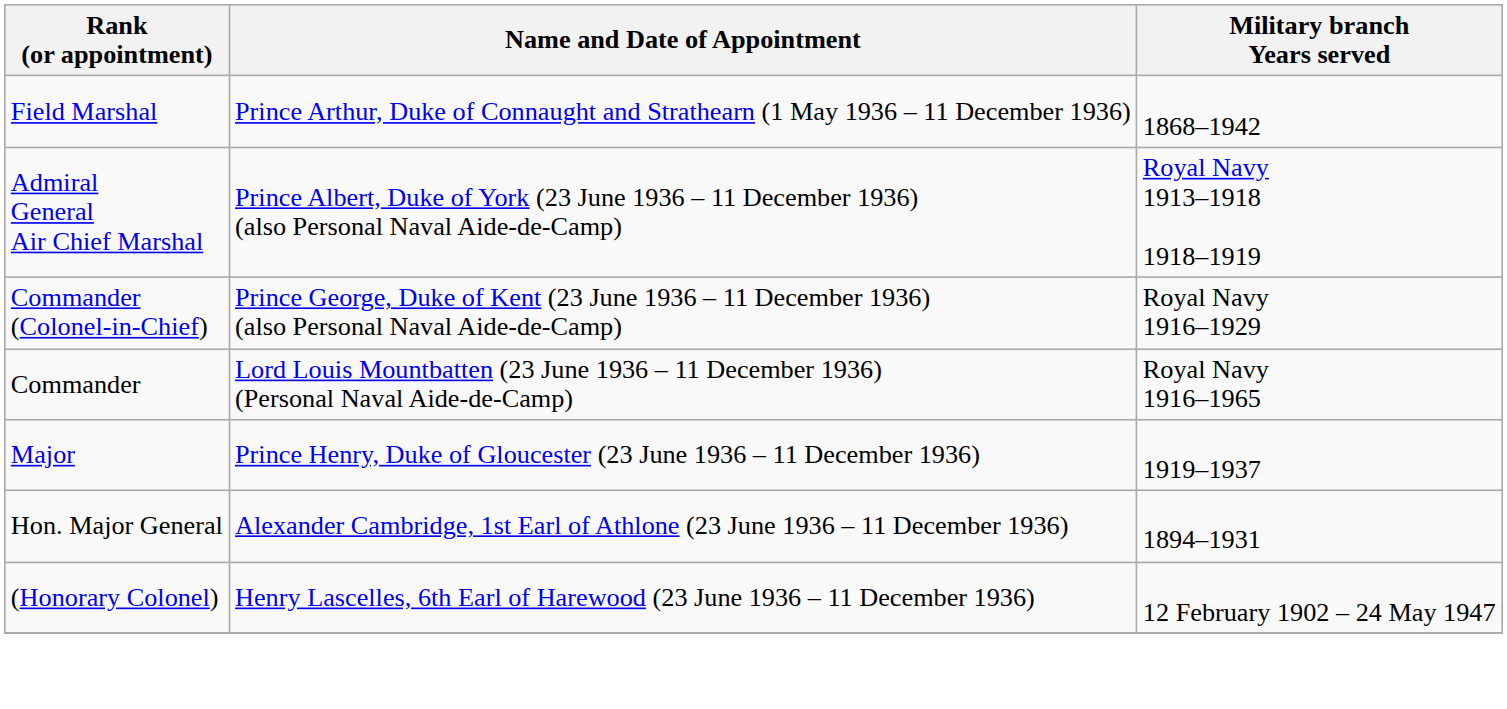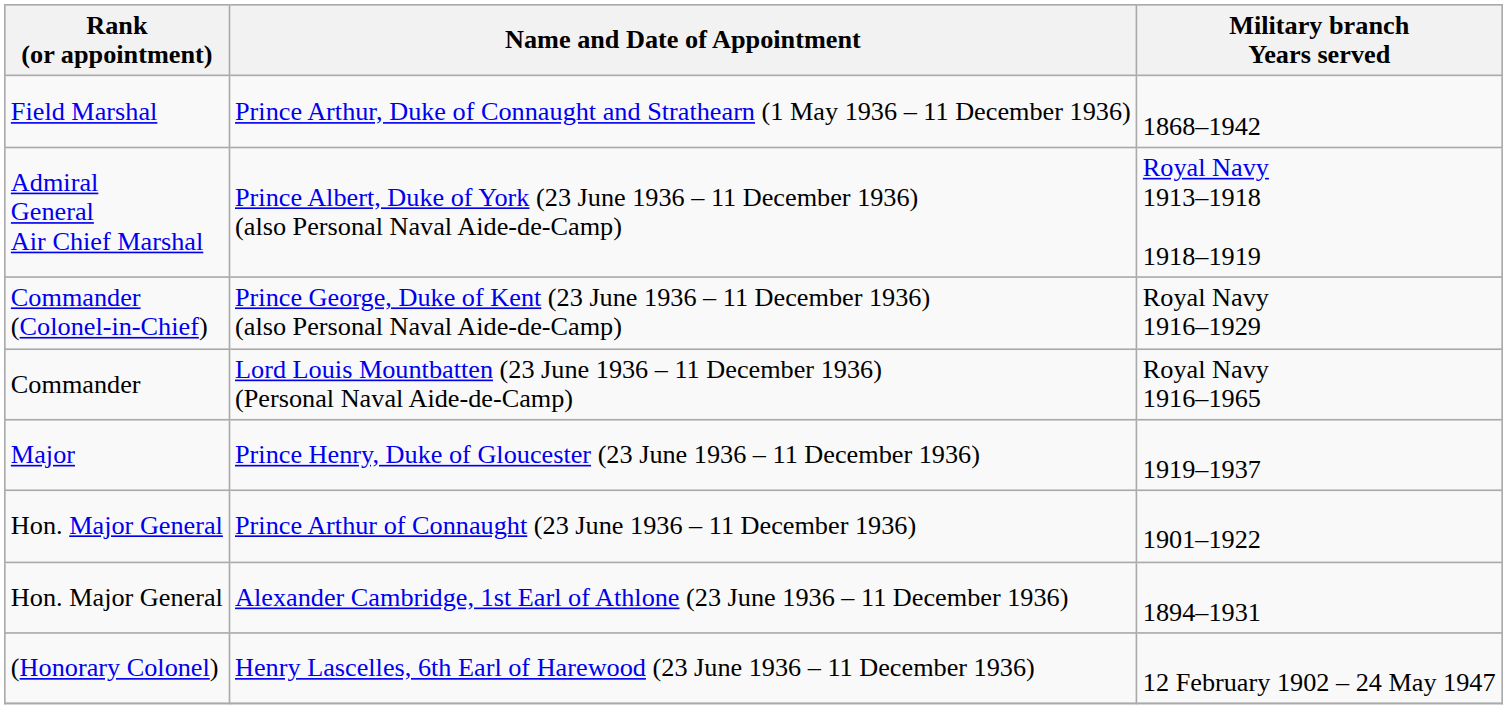+ row: Hon. Major General | Prince Arthur of Connaught (23 June 1936 – 11 December 1936) | 1901–1922
